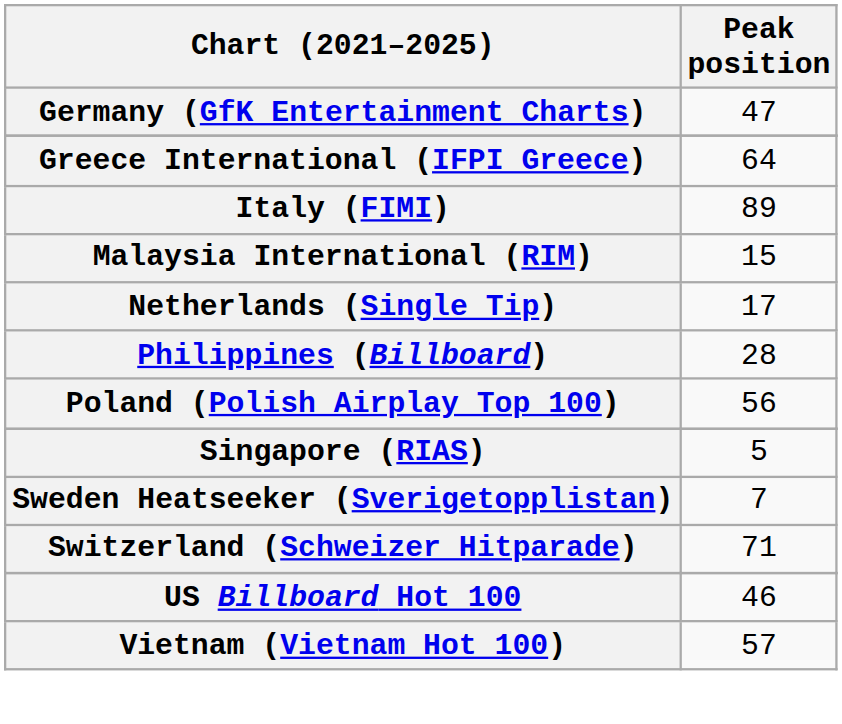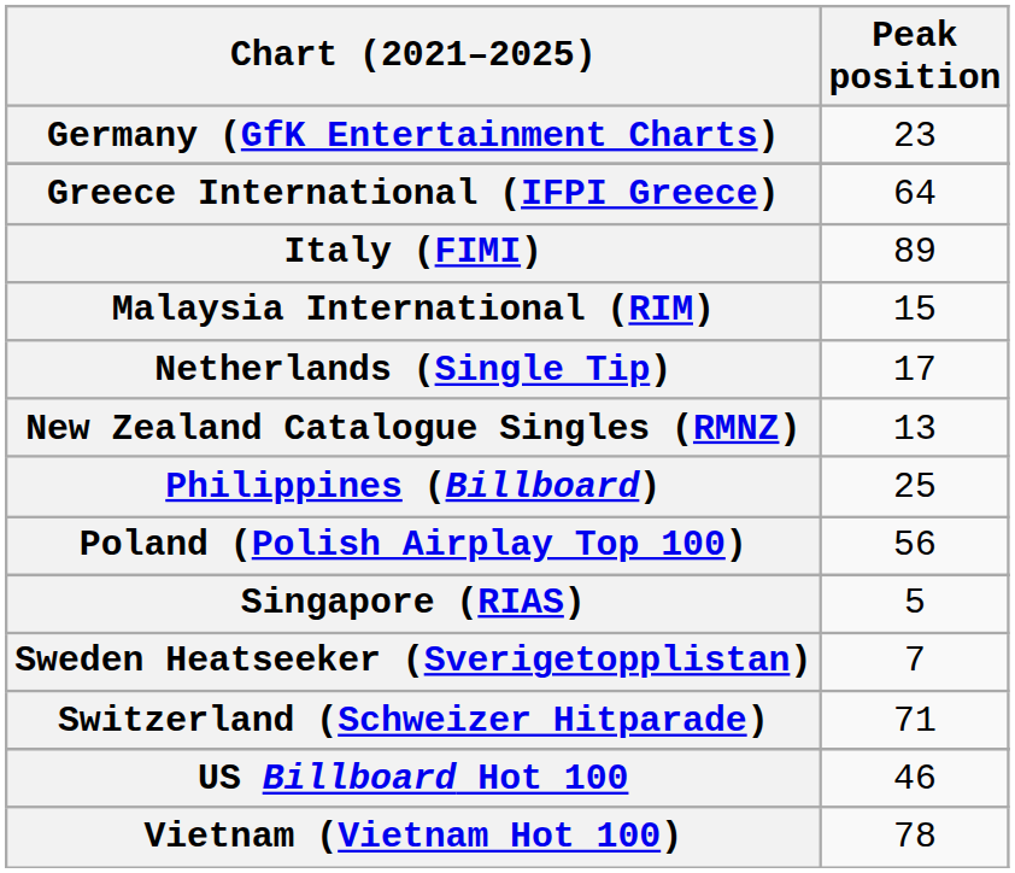Germany (GfK Entertainment Charts) | Peak position: 47 -> 23
+ row: New Zealand Catalogue Singles (RMNZ) | 13
Philippines (Billboard) | Peak position: 28 -> 25
Vietnam (Vietnam Hot 100) | Peak position: 57 -> 78
